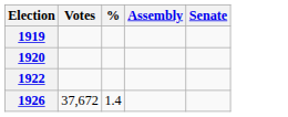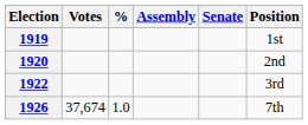+ column: Position | 1st | 2nd | 3rd | 7th
1926 | Votes: 37,672 -> 37,674
1926 | %: 1.4 -> 1.0
